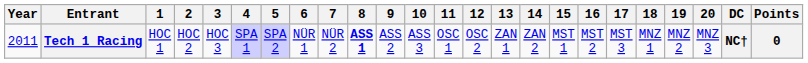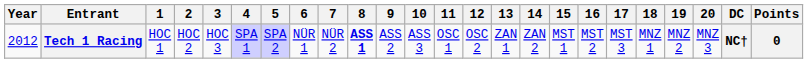Tech 1 Racing | Year: 2011 -> 2012
